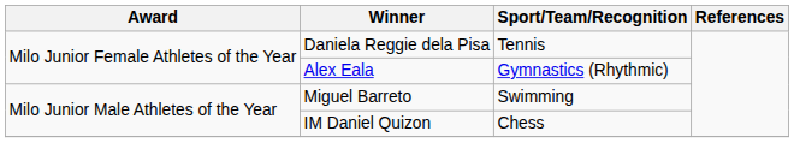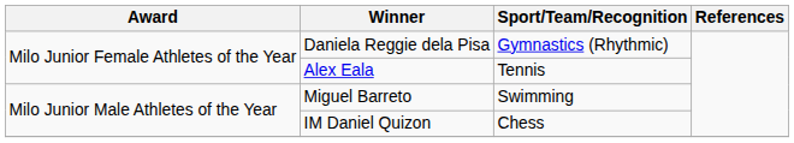Daniela Reggie dela Pisa | Sport/Team/Recognition: Tennis -> Gymnastics (Rhythmic)
Alex Eala | Sport/Team/Recognition: Gymnastics (Rhythmic) -> Tennis
